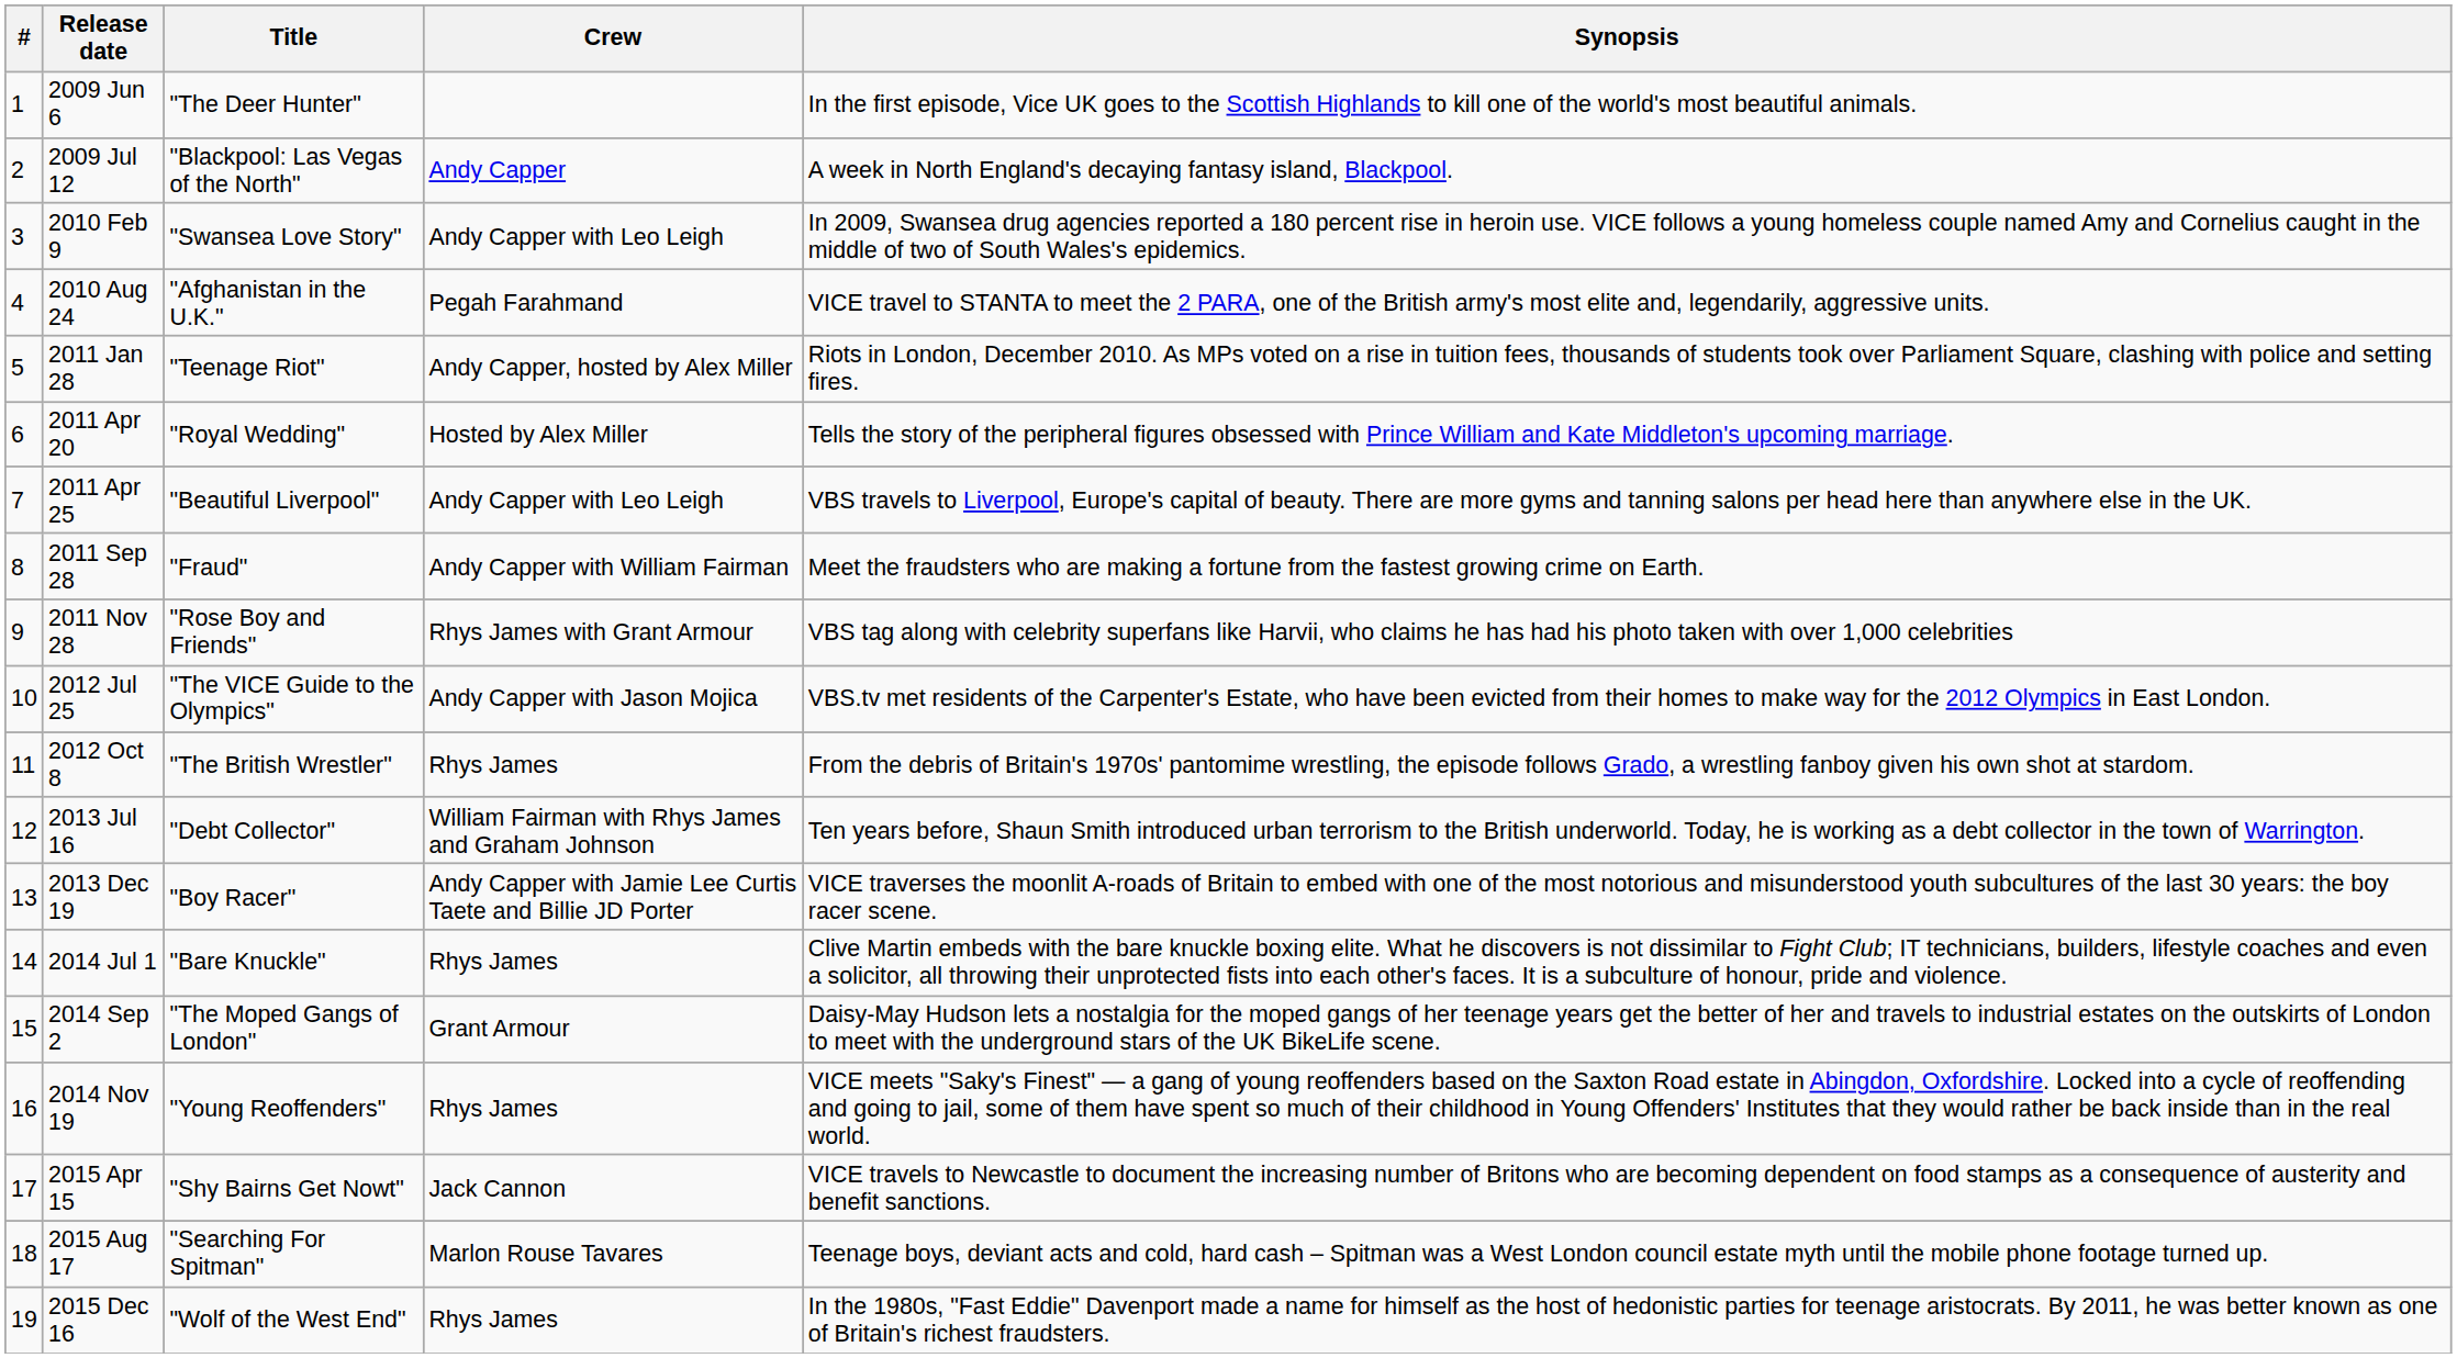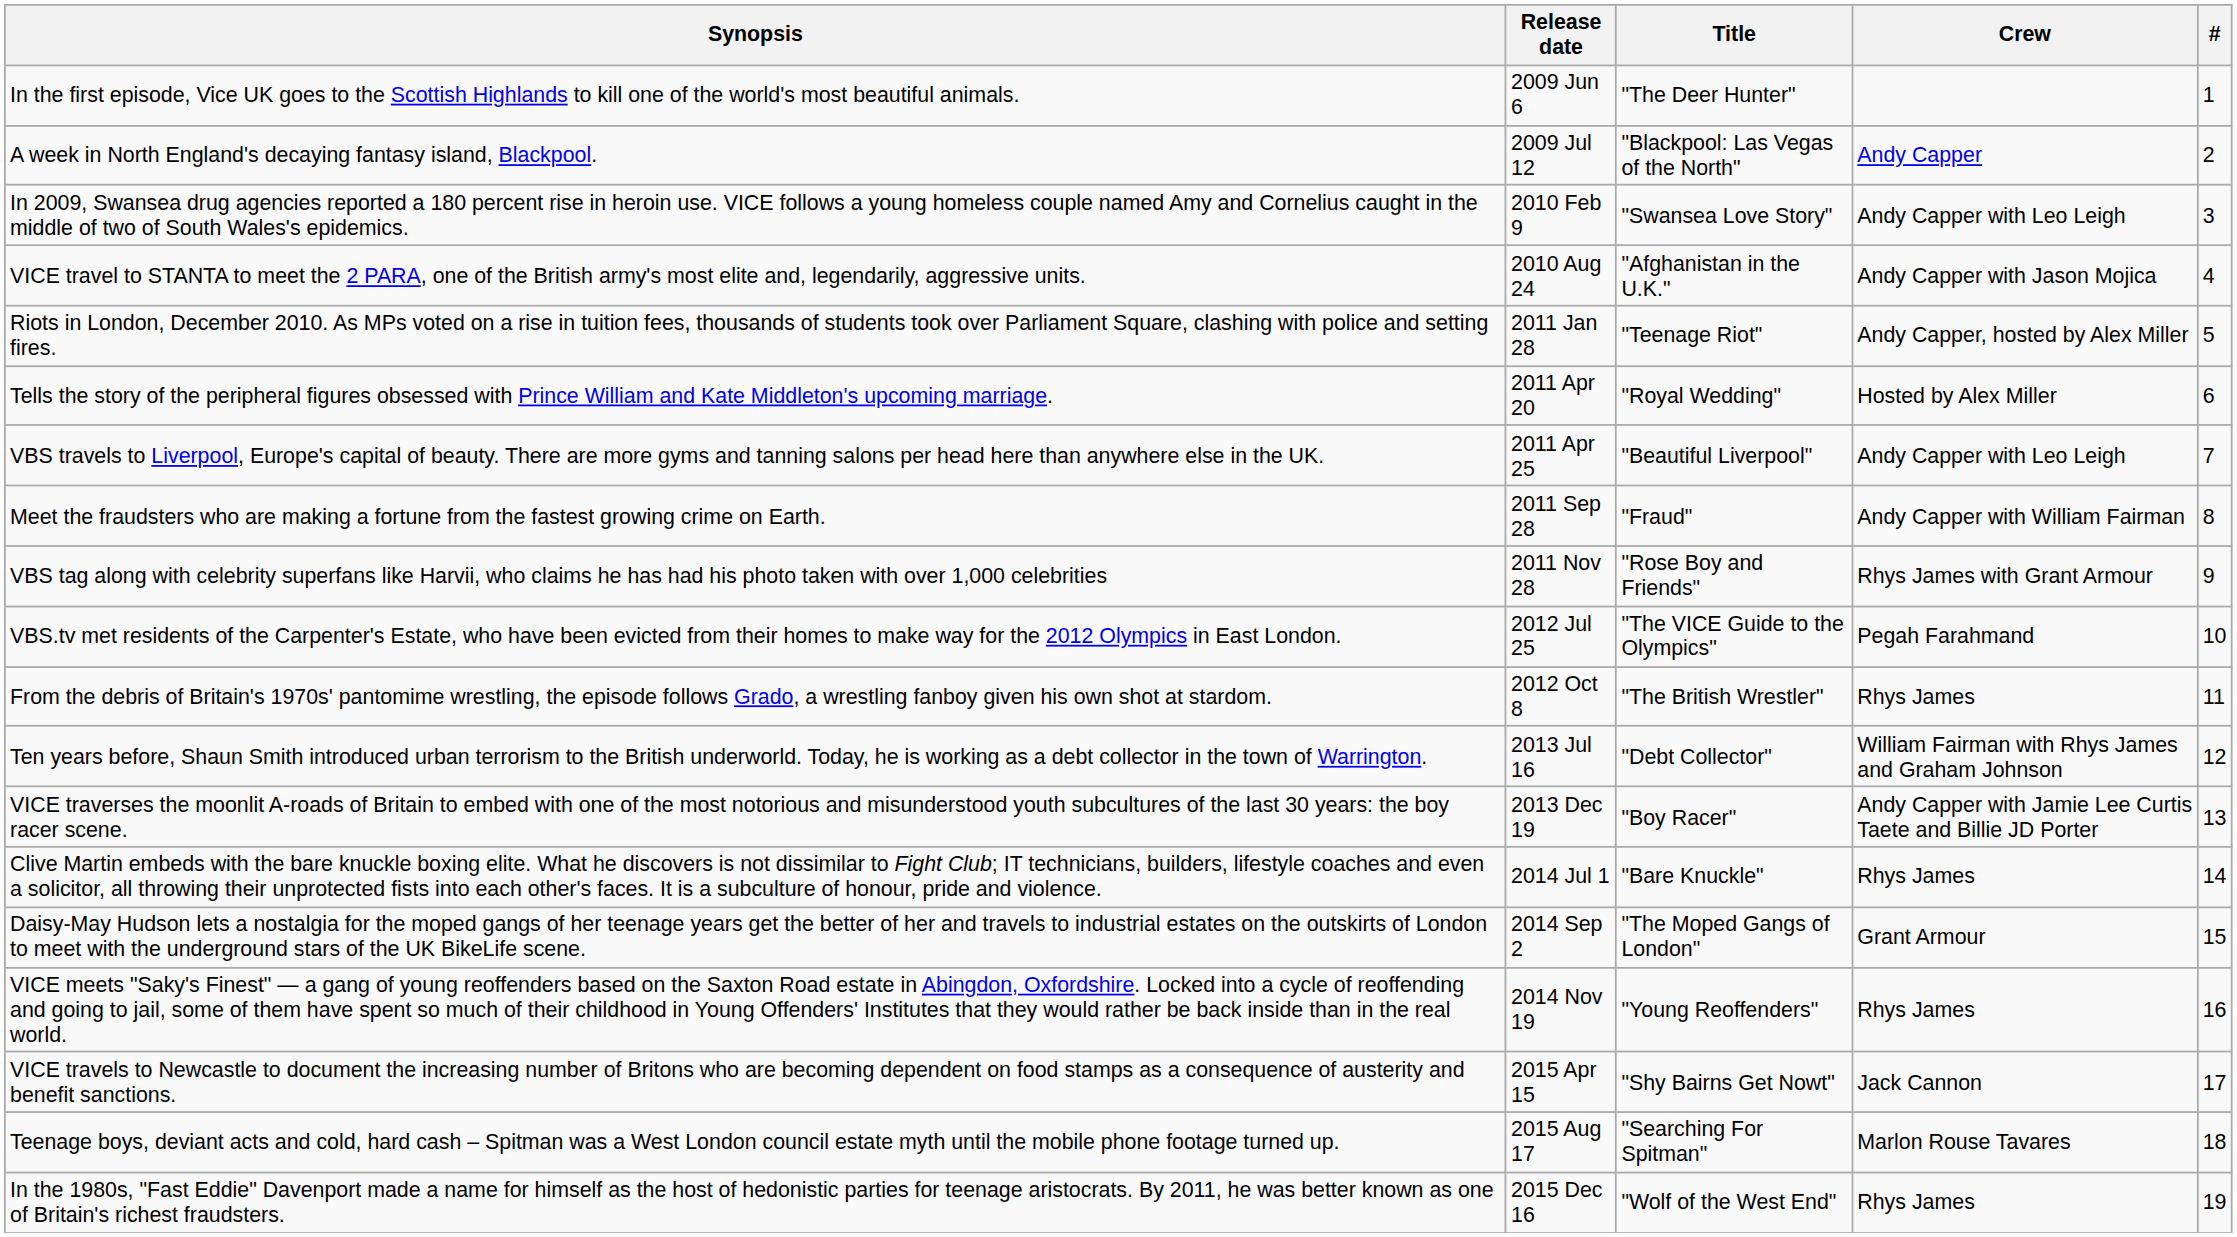columns swapped: # <-> Synopsis
2010 Aug 24 | Crew: Pegah Farahmand -> Andy Capper with Jason Mojica
2012 Jul 25 | Crew: Andy Capper with Jason Mojica -> Pegah Farahmand
